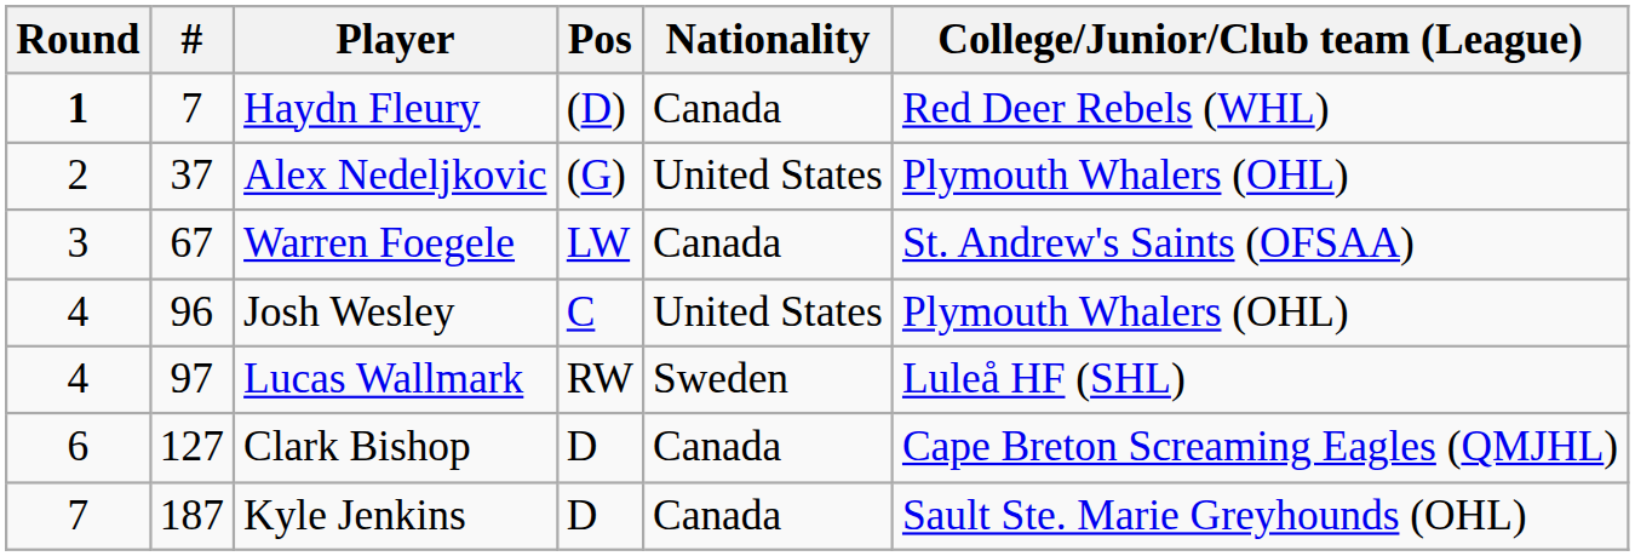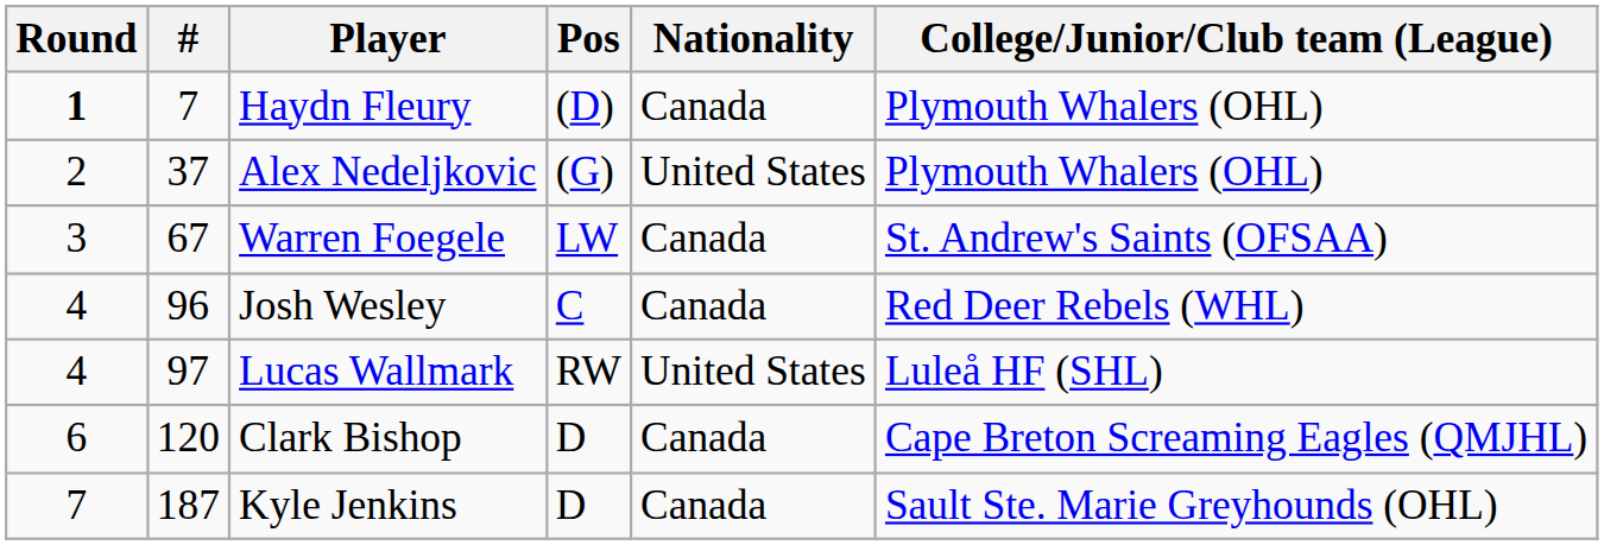Haydn Fleury | College/Junior/Club team (League): Red Deer Rebels (WHL) -> Plymouth Whalers (OHL)
Josh Wesley | Nationality: United States -> Canada
Josh Wesley | College/Junior/Club team (League): Plymouth Whalers (OHL) -> Red Deer Rebels (WHL)
Lucas Wallmark | Nationality: Sweden -> United States
Clark Bishop | #: 127 -> 120
